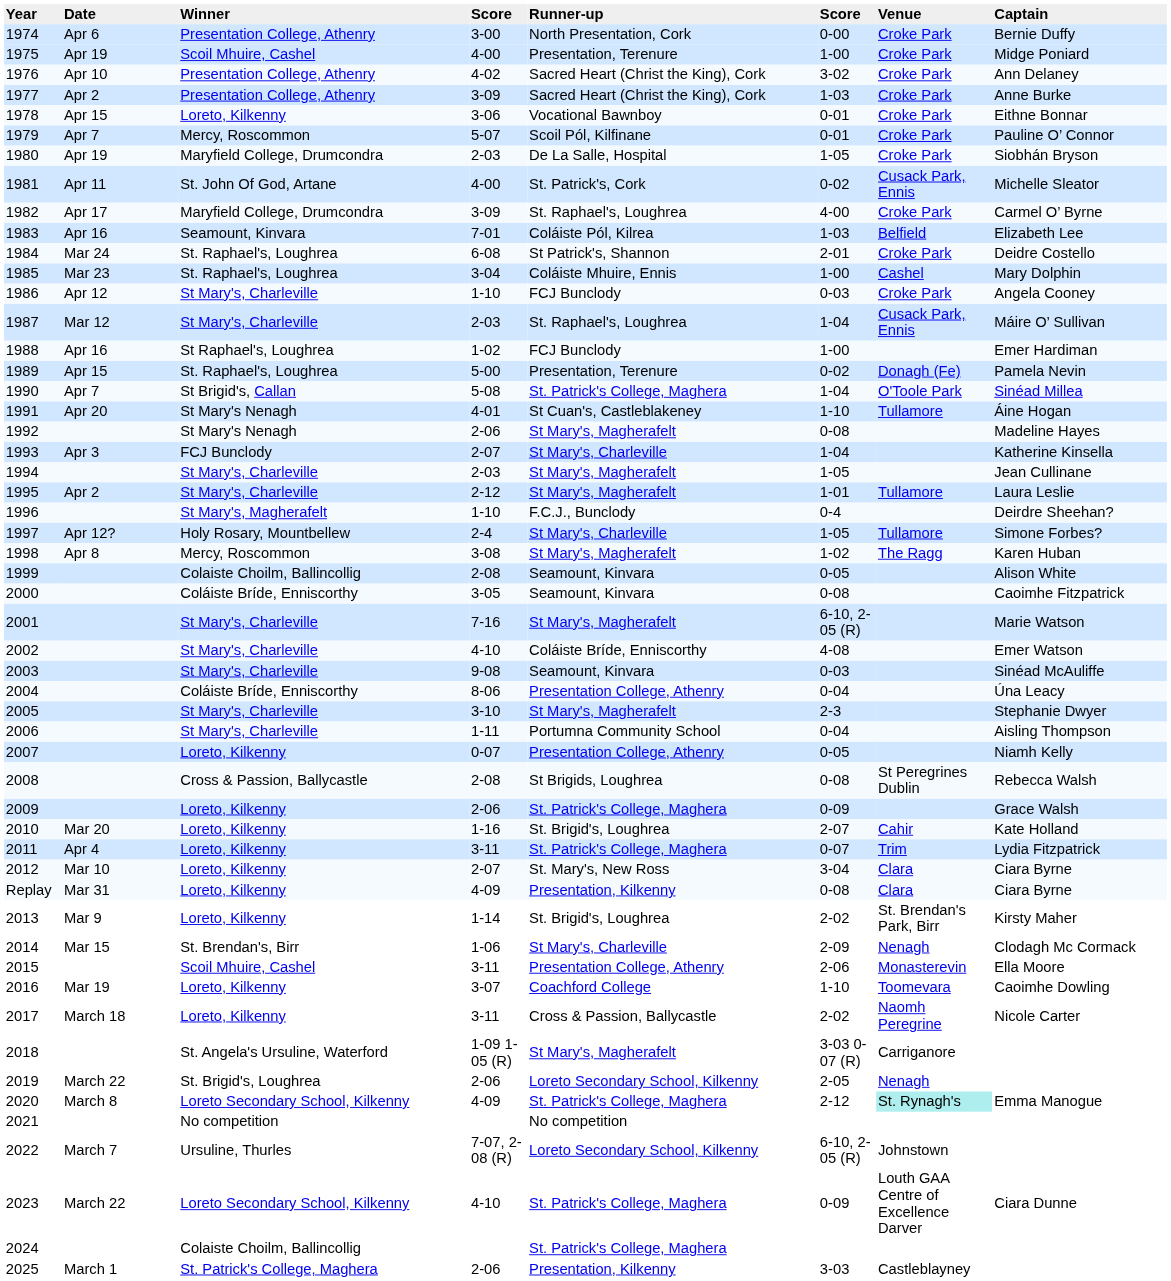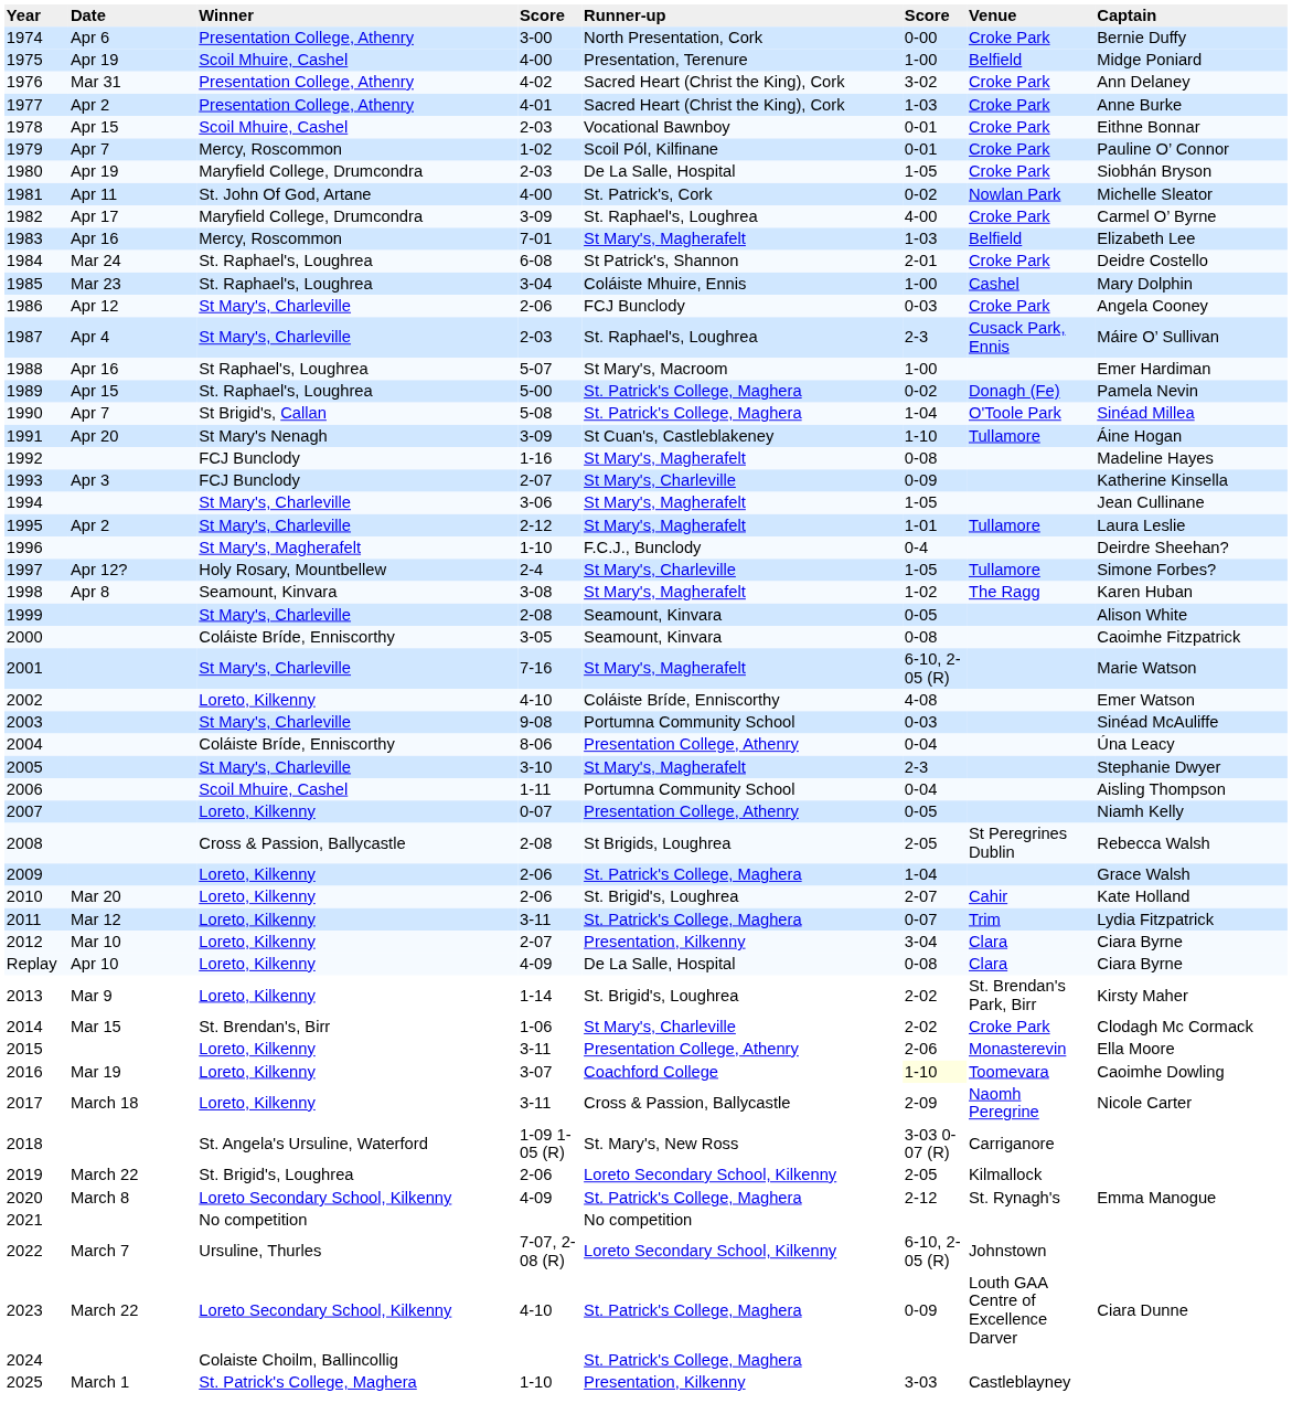1975 | Venue: Croke Park -> Belfield
1976 | Date: Apr 10 -> Mar 31
1977 | column 4: 3-09 -> 4-01
1978 | Winner: Loreto, Kilkenny -> Scoil Mhuire, Cashel
1978 | column 4: 3-06 -> 2-03
1979 | column 4: 5-07 -> 1-02
1981 | Venue: Cusack Park, Ennis -> Nowlan Park
1983 | Winner: Seamount, Kinvara -> Mercy, Roscommon
1983 | Runner-up: Coláiste Pól, Kilrea -> St Mary's, Magherafelt
1986 | column 4: 1-10 -> 2-06
1987 | Date: Mar 12 -> Apr 4
1987 | column 6: 1-04 -> 2-3
1988 | column 4: 1-02 -> 5-07
1988 | Runner-up: FCJ Bunclody -> St Mary's, Macroom
1989 | Runner-up: Presentation, Terenure -> St. Patrick's College, Maghera
1991 | column 4: 4-01 -> 3-09
1992 | Winner: St Mary's Nenagh -> FCJ Bunclody
1992 | column 4: 2-06 -> 1-16
1993 | column 6: 1-04 -> 0-09
1994 | column 4: 2-03 -> 3-06
1998 | Winner: Mercy, Roscommon -> Seamount, Kinvara
1999 | Winner: Colaiste Choilm, Ballincollig -> St Mary's, Charleville
2002 | Winner: St Mary's, Charleville -> Loreto, Kilkenny
2003 | Runner-up: Seamount, Kinvara -> Portumna Community School
2006 | Winner: St Mary's, Charleville -> Scoil Mhuire, Cashel
2008 | column 6: 0-08 -> 2-05
2009 | column 6: 0-09 -> 1-04
2010 | column 4: 1-16 -> 2-06
2011 | Date: Apr 4 -> Mar 12
2012 | Runner-up: St. Mary's, New Ross -> Presentation, Kilkenny
Replay | Date: Mar 31 -> Apr 10
Replay | Runner-up: Presentation, Kilkenny -> De La Salle, Hospital
2014 | column 6: 2-09 -> 2-02
2014 | Venue: Nenagh -> Croke Park
2015 | Winner: Scoil Mhuire, Cashel -> Loreto, Kilkenny
2016 | column 6: no background -> lightyellow background
2017 | column 6: 2-02 -> 2-09
2018 | Runner-up: St Mary's, Magherafelt -> St. Mary's, New Ross
2019 | Venue: Nenagh -> Kilmallock
2020 | Venue: paleturquoise background -> no background
2025 | column 4: 2-06 -> 1-10
